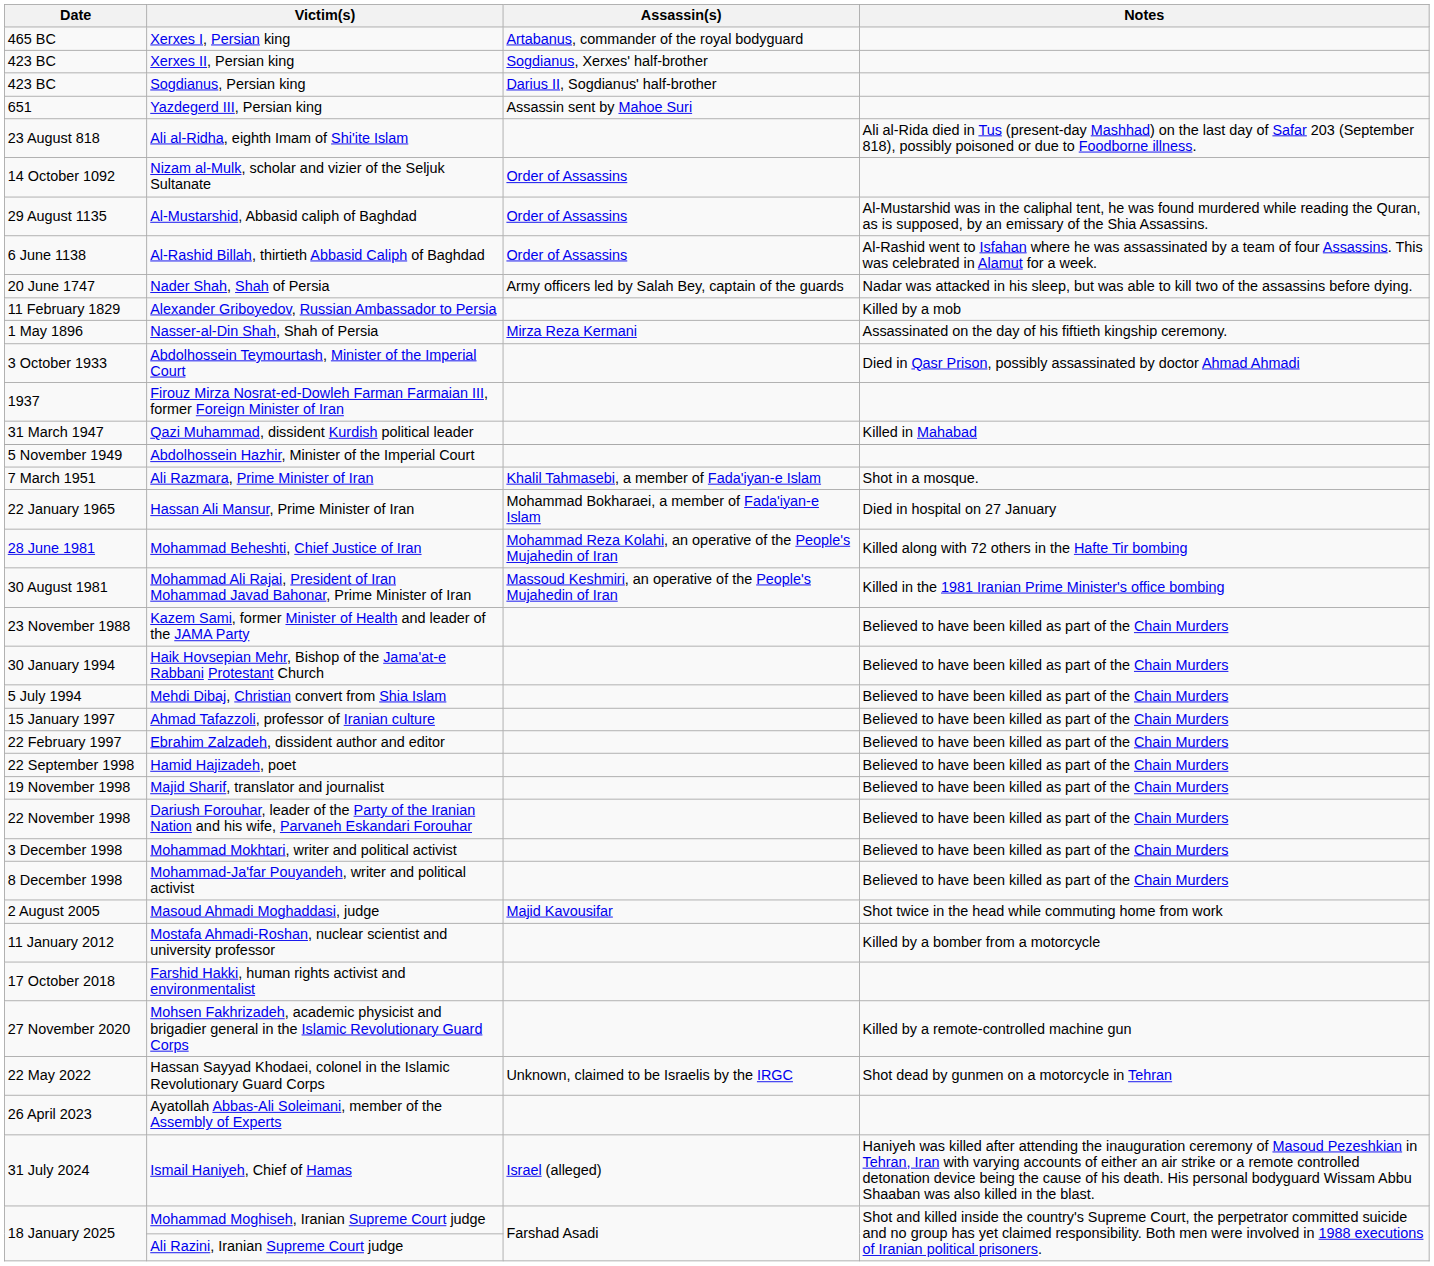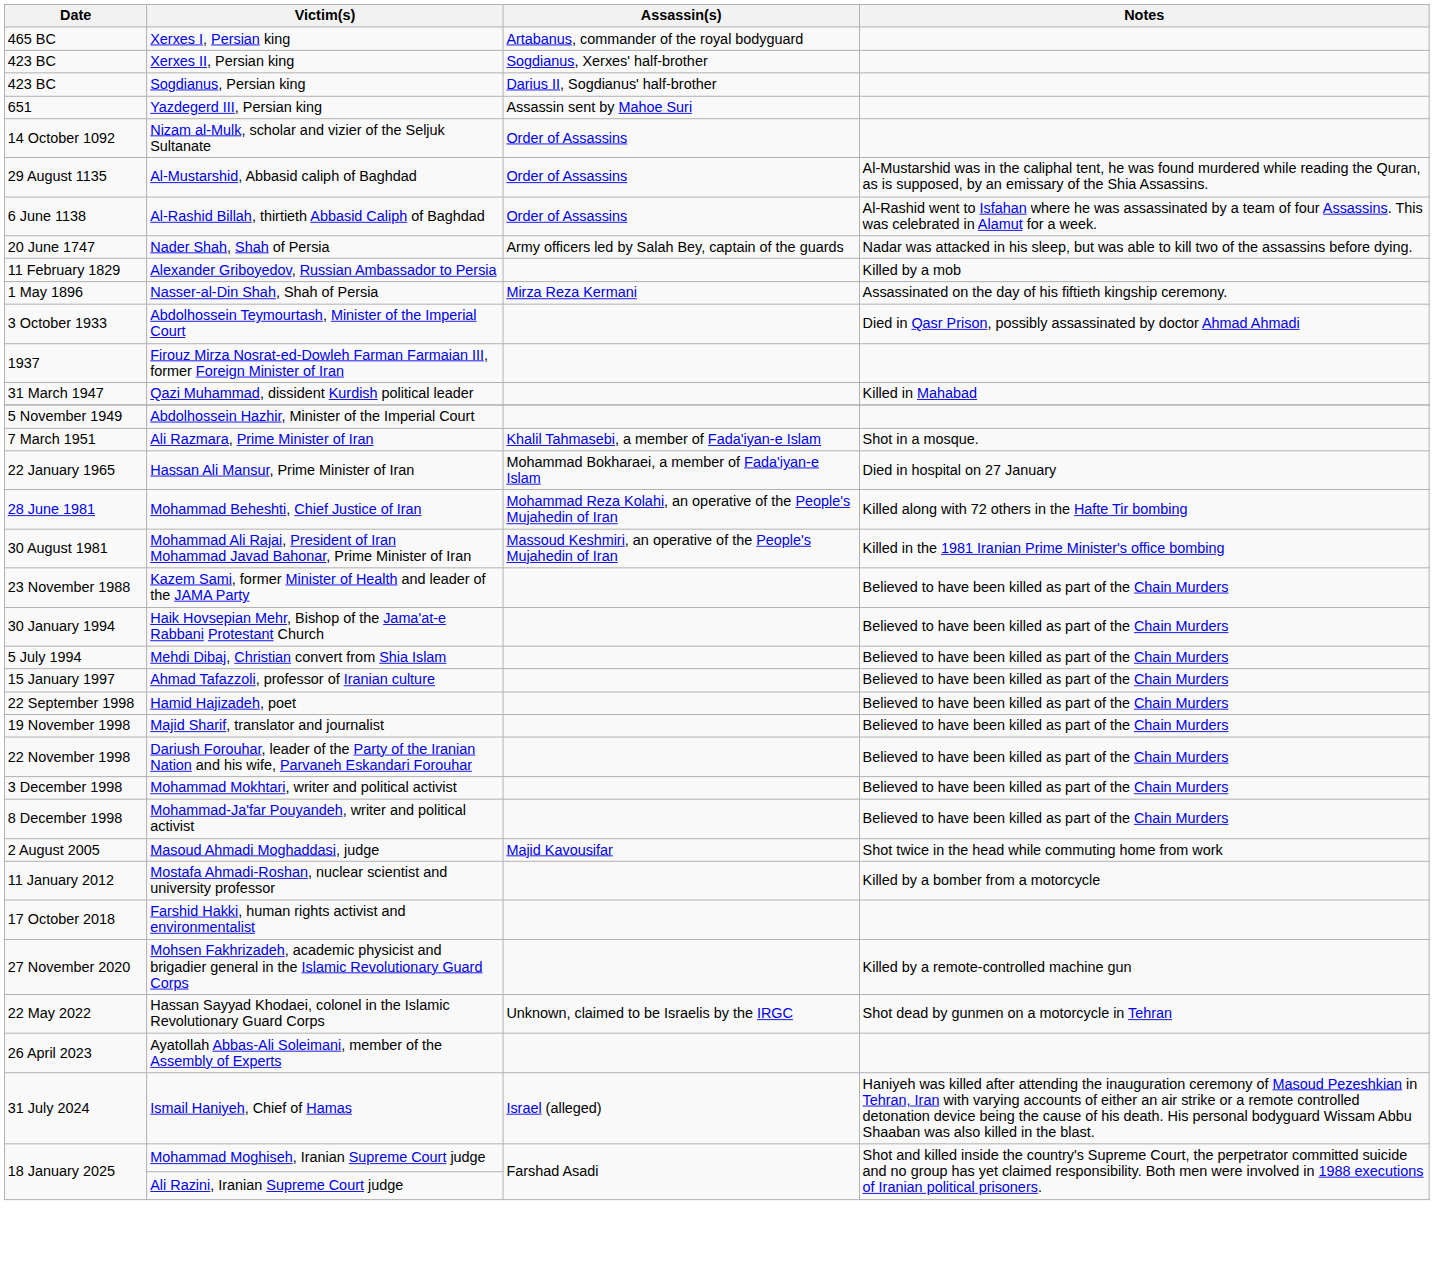- row: 23 August 818 | Ali al-Ridha, eighth Imam of Shi'ite Islam | Ali al-Rida died in Tus (present-day Mashhad) on the last day of Safar 203 (September 818), possibly poisoned or due to Foodborne illness.
- row: 22 February 1997 | Ebrahim Zalzadeh, dissident author and editor | Believed to have been killed as part of the Chain Murders
